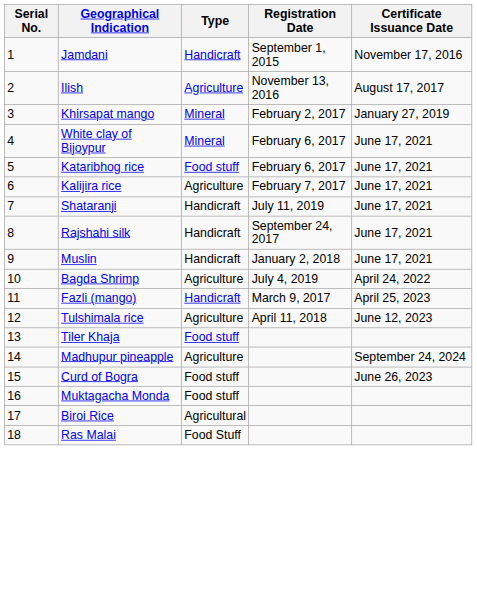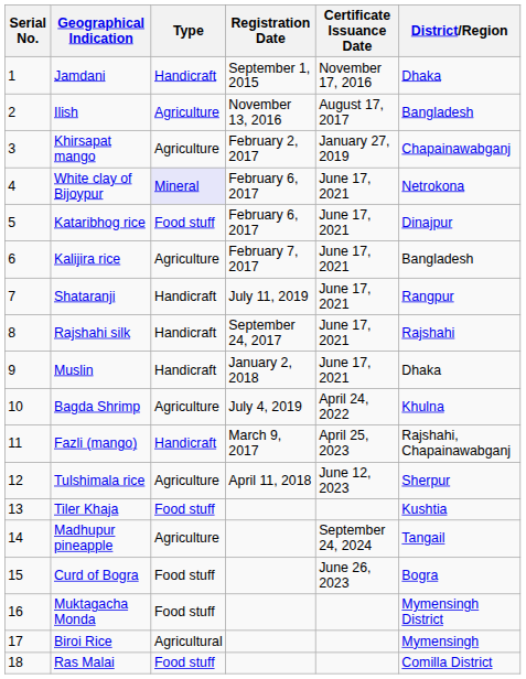+ column: District/Region | Dhaka | Bangladesh | Chapainawabganj | Netrokona | Dinajpur | Bangladesh | Rangpur | Rajshahi | Dhaka | Khulna | Rajshahi, Chapainawabganj | Sherpur | Kushtia | Tangail | Bogra | Mymensingh District | Mymensingh | Comilla District
Khirsapat mango | Type: Mineral -> Agriculture
White clay of Bijoypur | Type: no background -> lavender background
Ras Malai | Type: Food Stuff -> Food stuff
